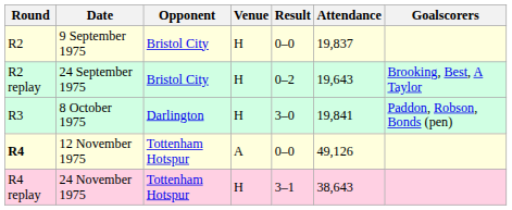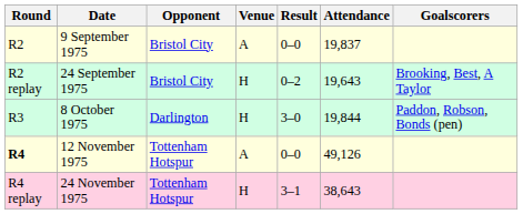9 September 1975 | Venue: H -> A
8 October 1975 | Attendance: 19,841 -> 19,844
